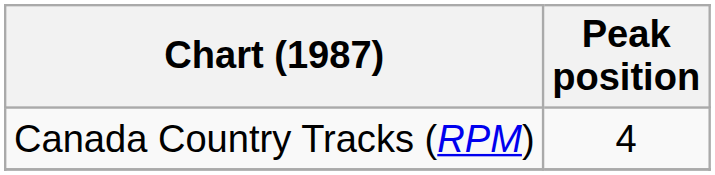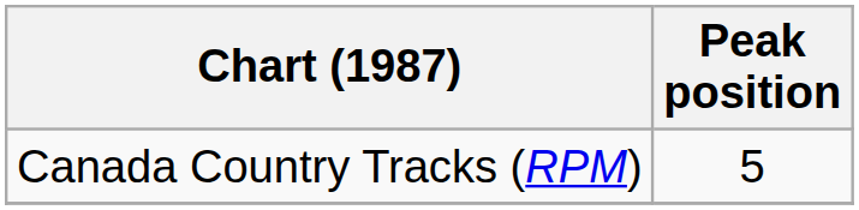Canada Country Tracks (RPM) | Peak position: 4 -> 5
